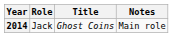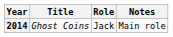columns swapped: Title <-> Role
